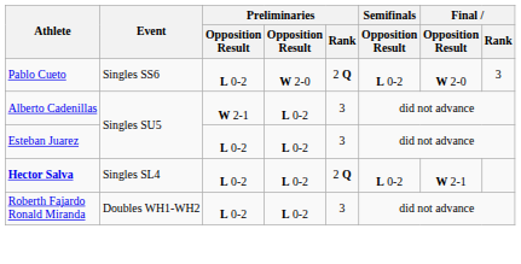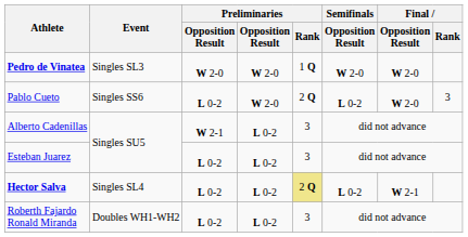+ row: Pedro de Vinatea | Singles SL3 | W 2-0 | W 2-0 | 1 Q | W 2-0 | W 2-0
Hector Salva | Preliminaries / Rank: no background -> khaki background
